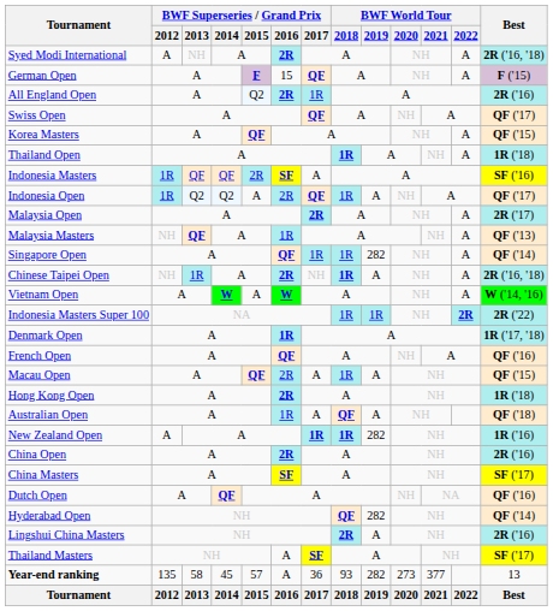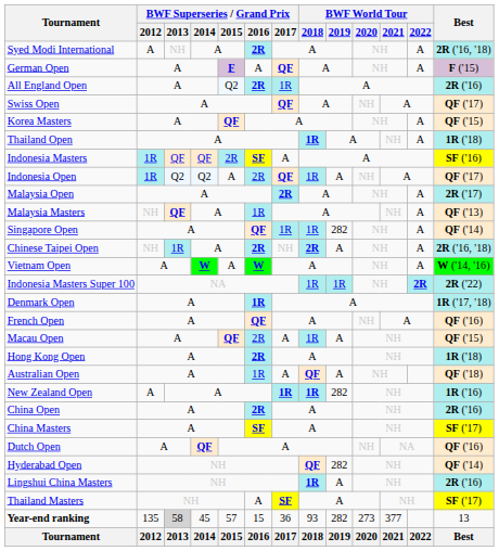German Open | BWF Superseries / Grand Prix / 2016: 15 -> A
Chinese Taipei Open | BWF World Tour / 2018: 1R -> 2R
Lingshui China Masters | BWF World Tour / 2018: 2R -> 1R
Year-end ranking | BWF Superseries / Grand Prix / 2013: no background -> lightgrey background
Year-end ranking | BWF Superseries / Grand Prix / 2016: A -> 15
